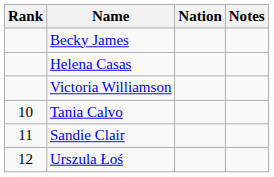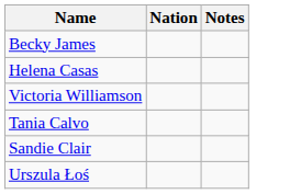- column: Rank | 10 | 11 | 12
